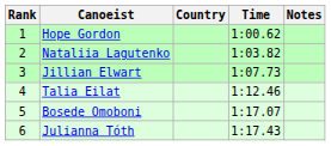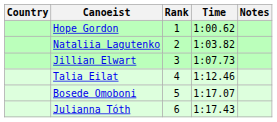columns swapped: Rank <-> Country
